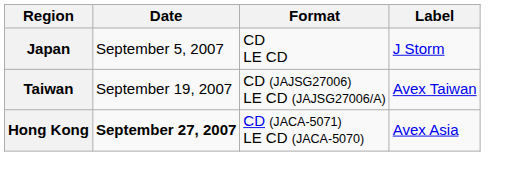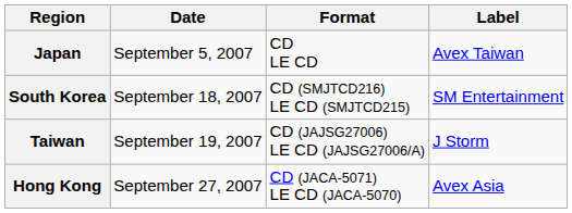Japan | Label: J Storm -> Avex Taiwan
+ row: South Korea | September 18, 2007 | CD (SMJTCD216) LE CD (SMJTCD215) | SM Entertainment
Taiwan | Label: Avex Taiwan -> J Storm
Hong Kong | Date: bold -> normal
